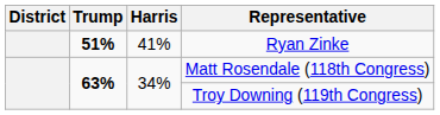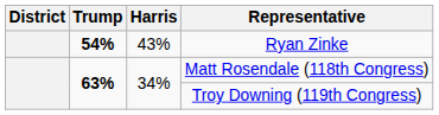Ryan Zinke | Trump: 51% -> 54%
Ryan Zinke | Harris: 41% -> 43%
